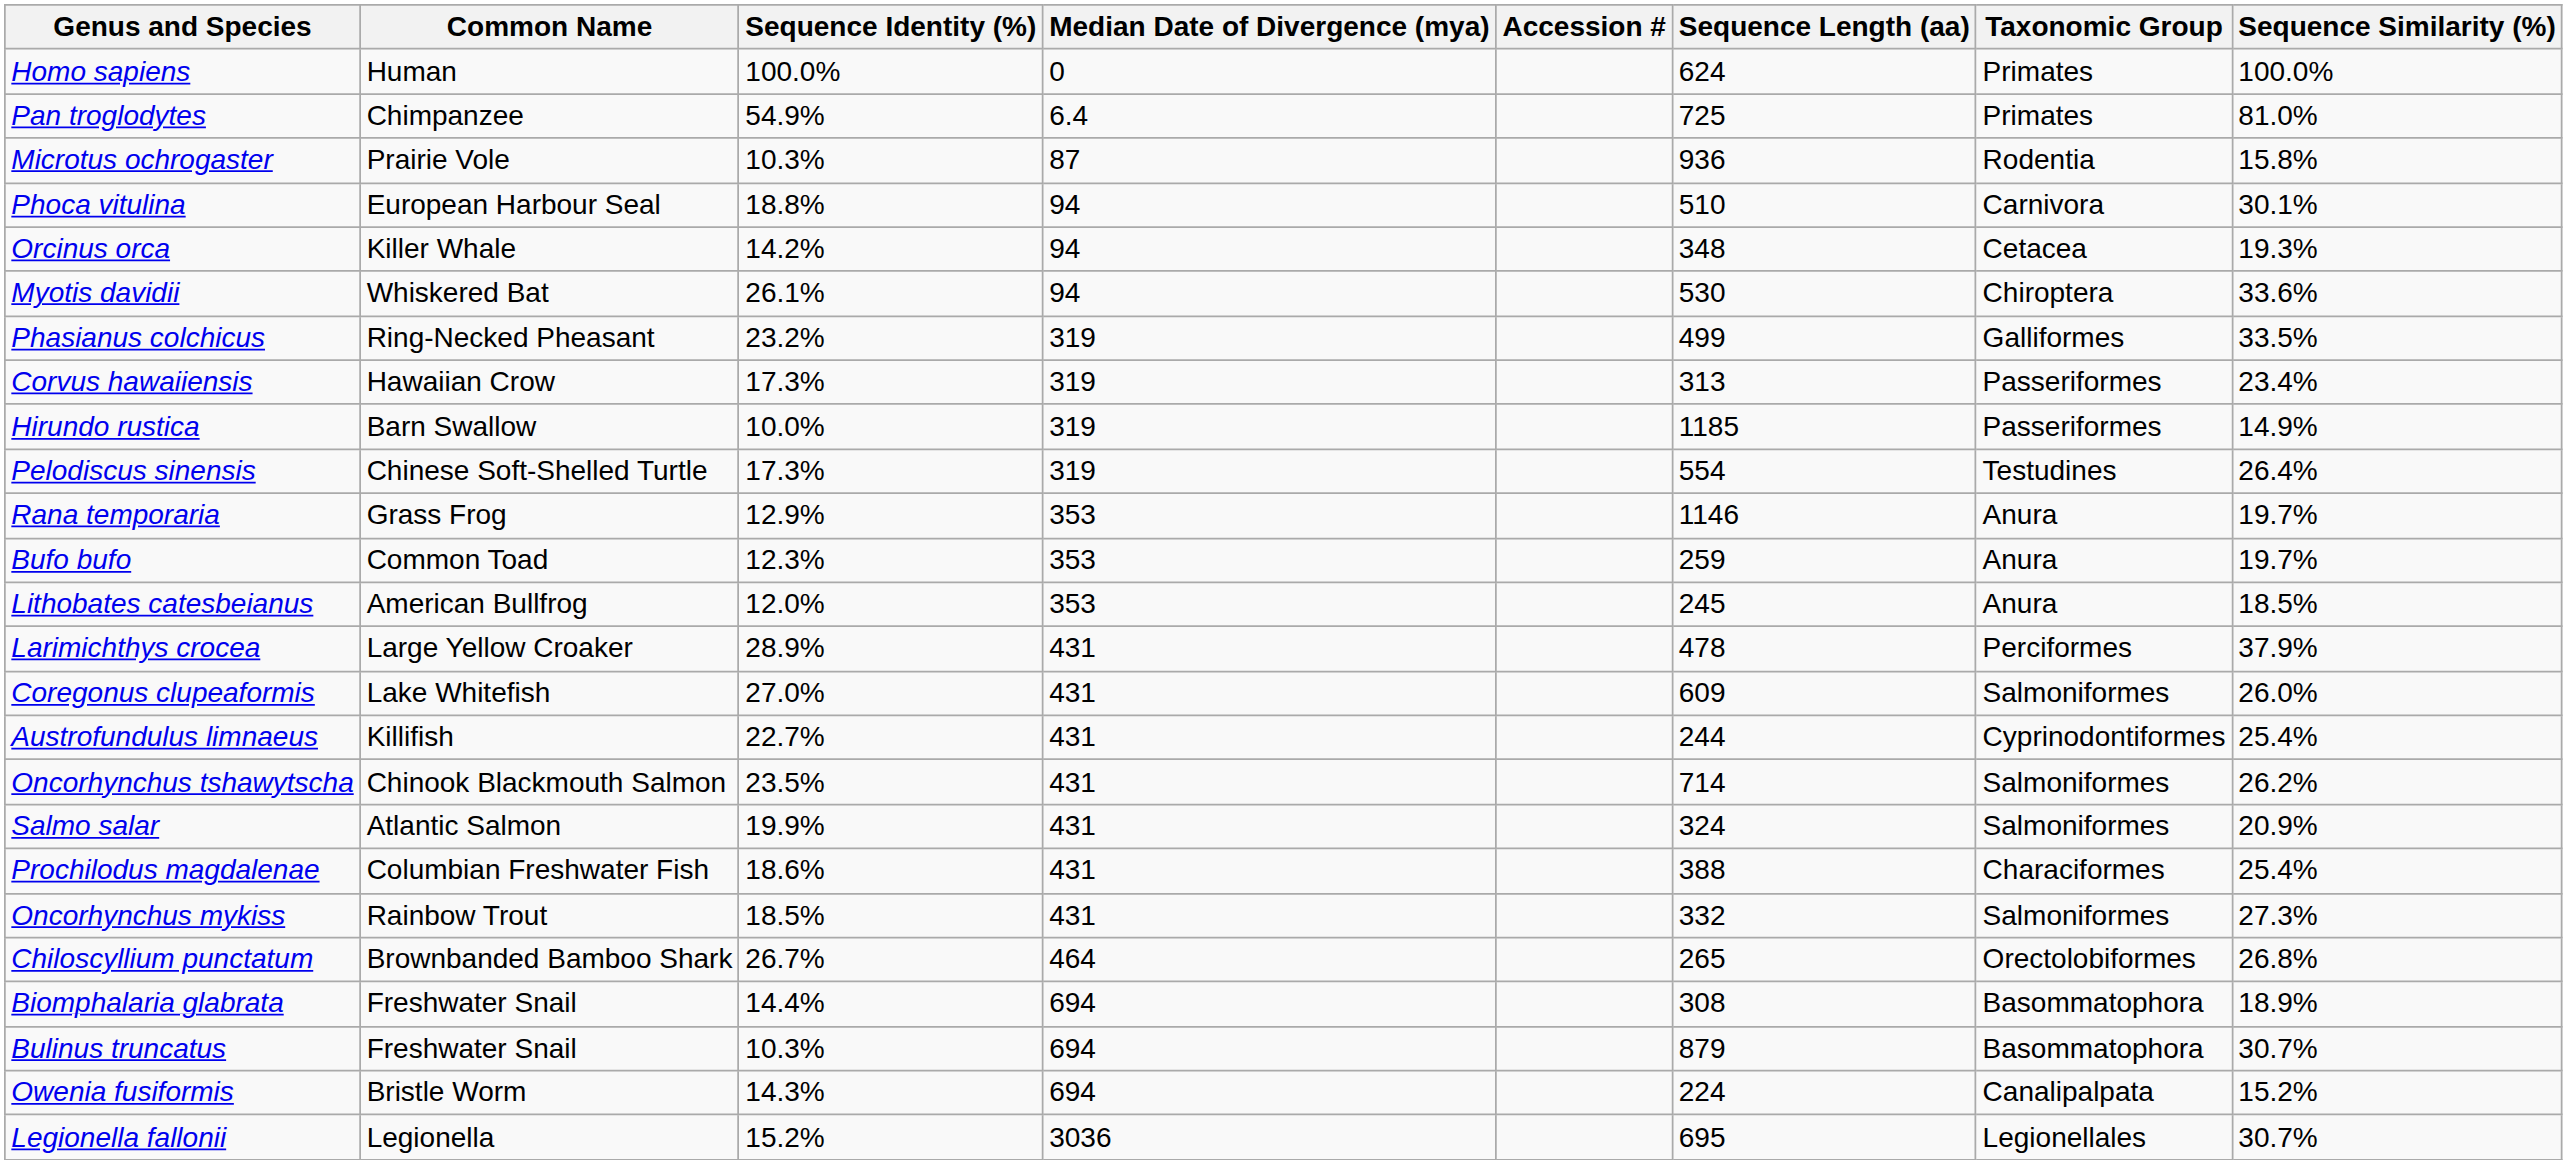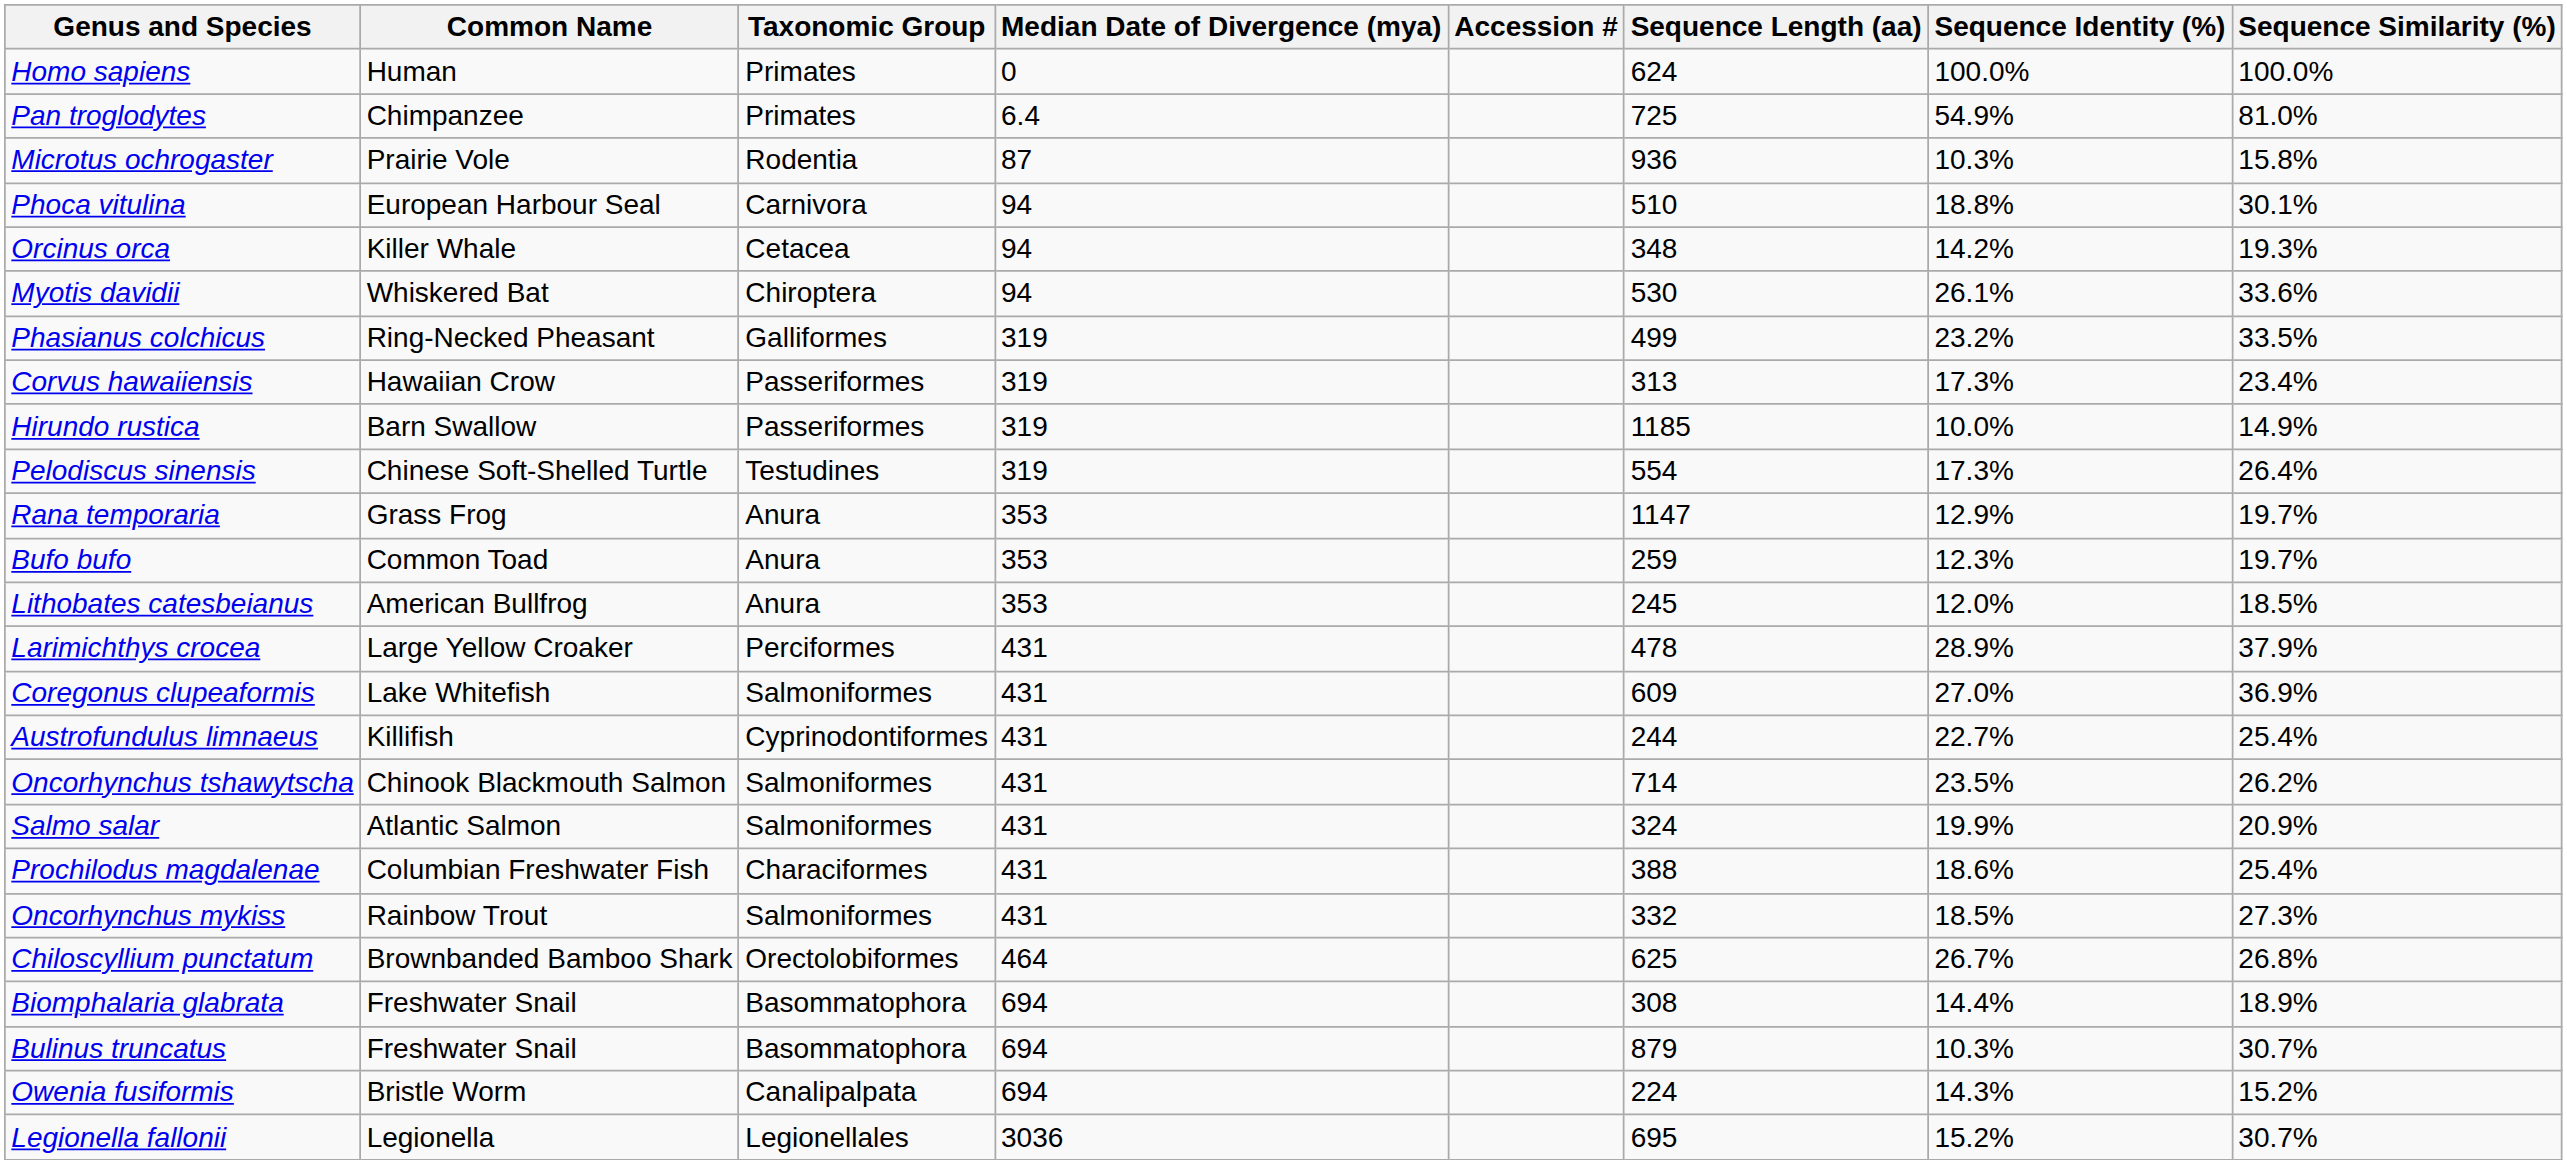columns swapped: Taxonomic Group <-> Sequence Identity (%)
Rana temporaria | Sequence Length (aa): 1146 -> 1147
Coregonus clupeaformis | Sequence Similarity (%): 26.0% -> 36.9%
Chiloscyllium punctatum | Sequence Length (aa): 265 -> 625
